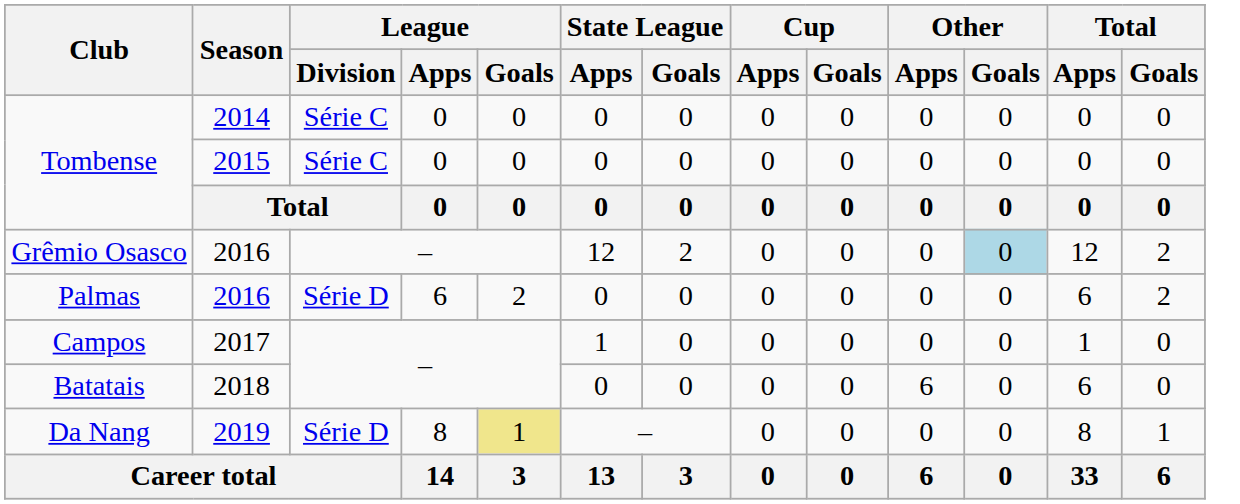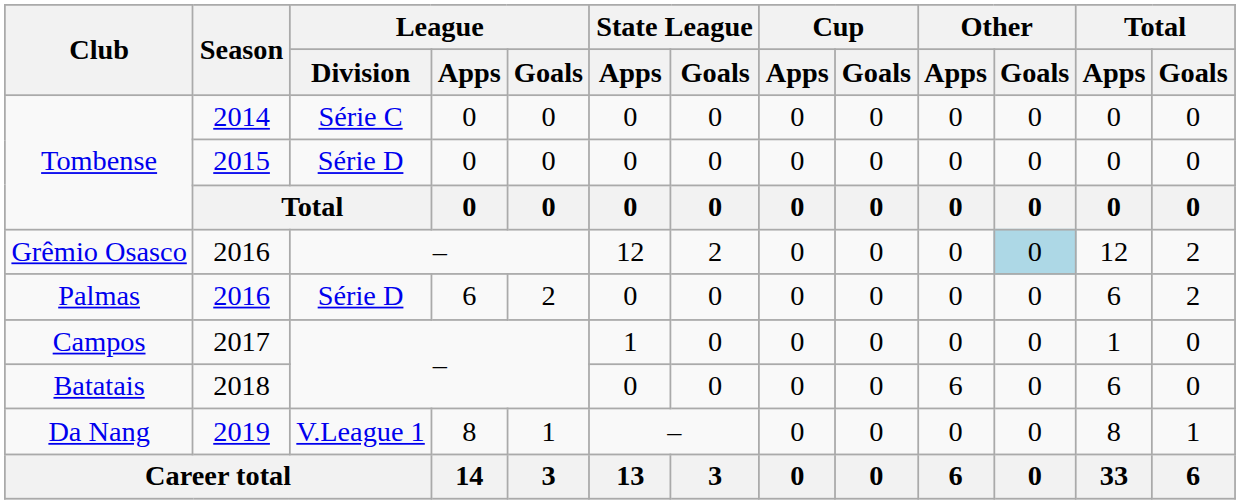Tombense / 2015 | League / Division: Série C -> Série D
Da Nang | League / Division: Série D -> V.League 1
Da Nang | League / Goals: khaki background -> no background
